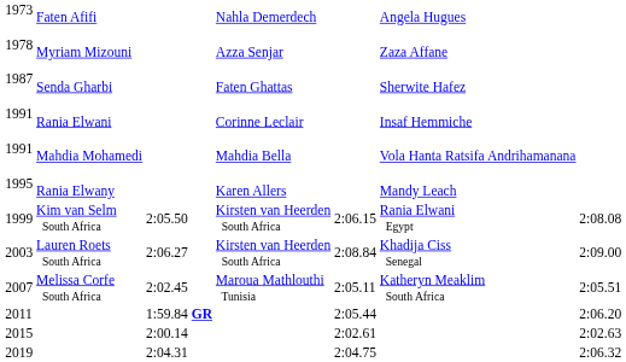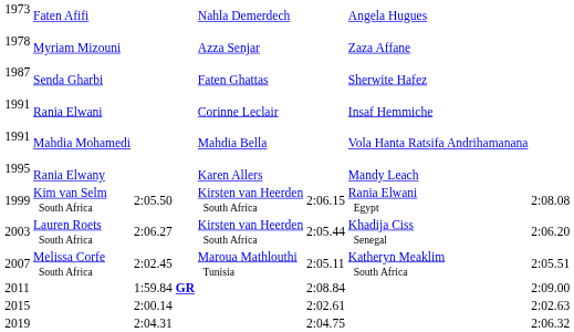2003 | column 5: 2:08.84 -> 2:05.44
2003 | column 7: 2:09.00 -> 2:06.20
2011 | column 5: 2:05.44 -> 2:08.84
2011 | column 7: 2:06.20 -> 2:09.00
